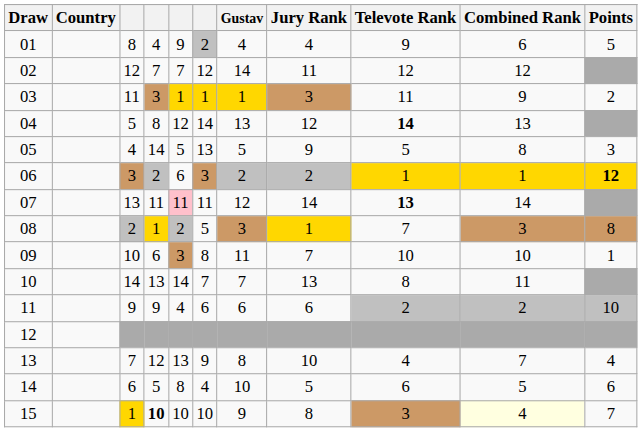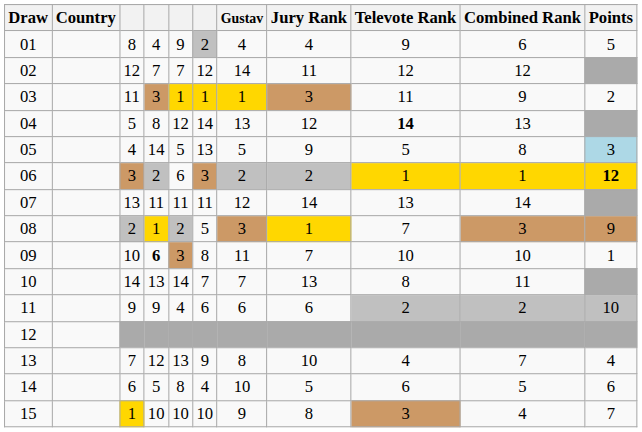05 | Points: no background -> lightblue background
07 | column 5: pink background -> no background
07 | Televote Rank: bold -> normal
08 | Points: 8 -> 9
09 | column 4: normal -> bold
15 | column 4: bold -> normal
15 | Combined Rank: lightyellow background -> no background
